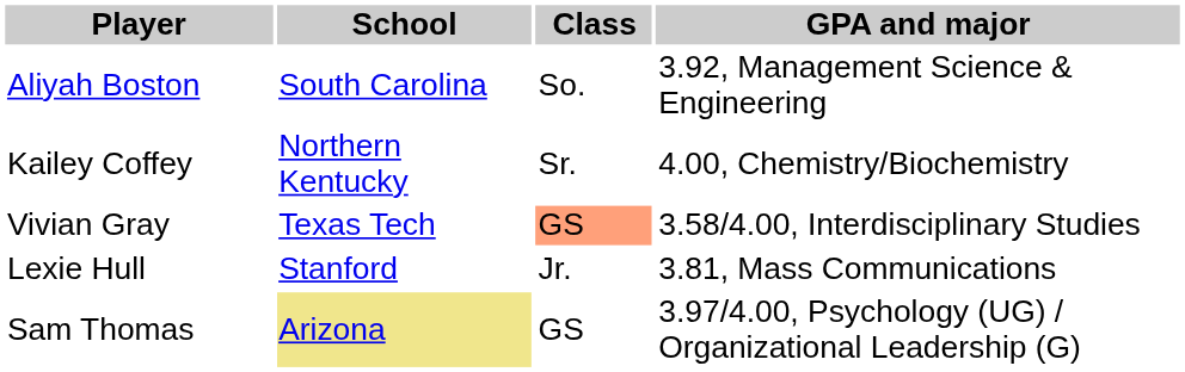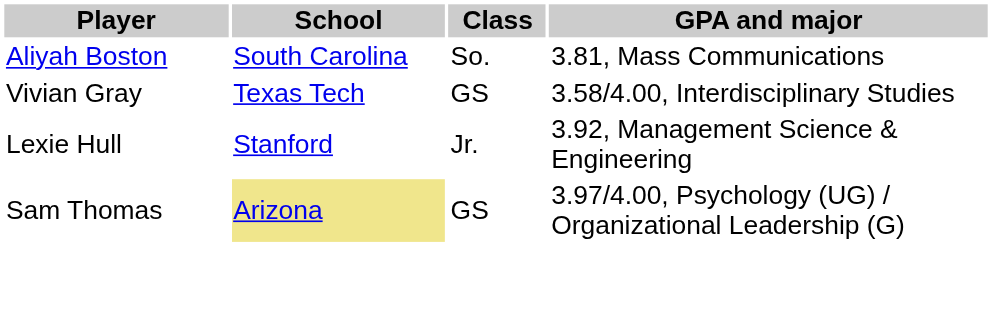Aliyah Boston | GPA and major: 3.92, Management Science & Engineering -> 3.81, Mass Communications
- row: Kailey Coffey | Northern Kentucky | Sr. | 4.00, Chemistry/Biochemistry
Vivian Gray | Class: lightsalmon background -> no background
Lexie Hull | GPA and major: 3.81, Mass Communications -> 3.92, Management Science & Engineering
